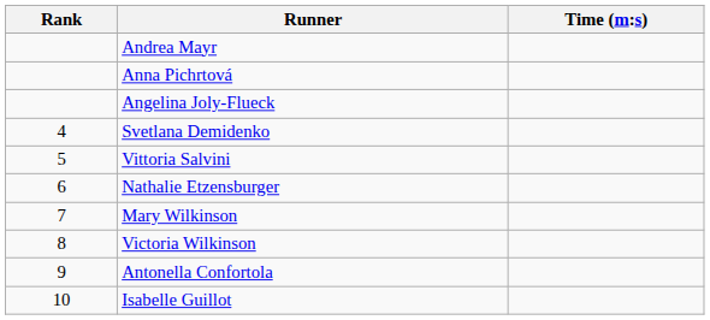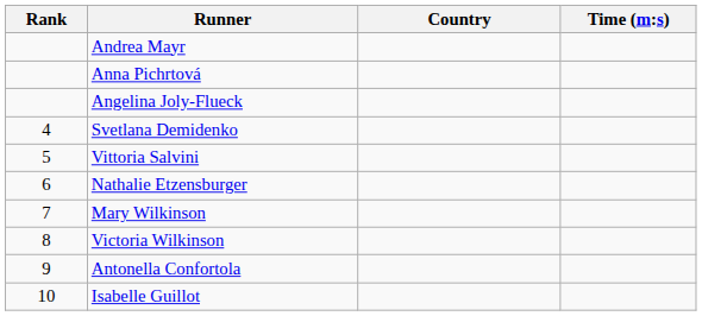+ column: Country
